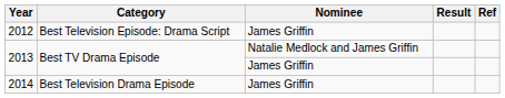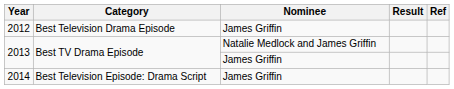2012 | Category: Best Television Episode: Drama Script -> Best Television Drama Episode
2014 | Category: Best Television Drama Episode -> Best Television Episode: Drama Script
